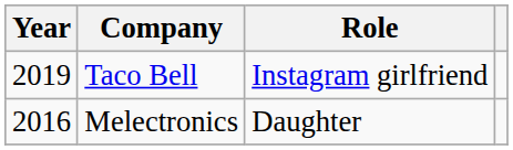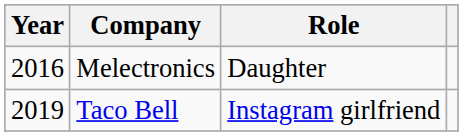rows swapped: Melectronics <-> Taco Bell
